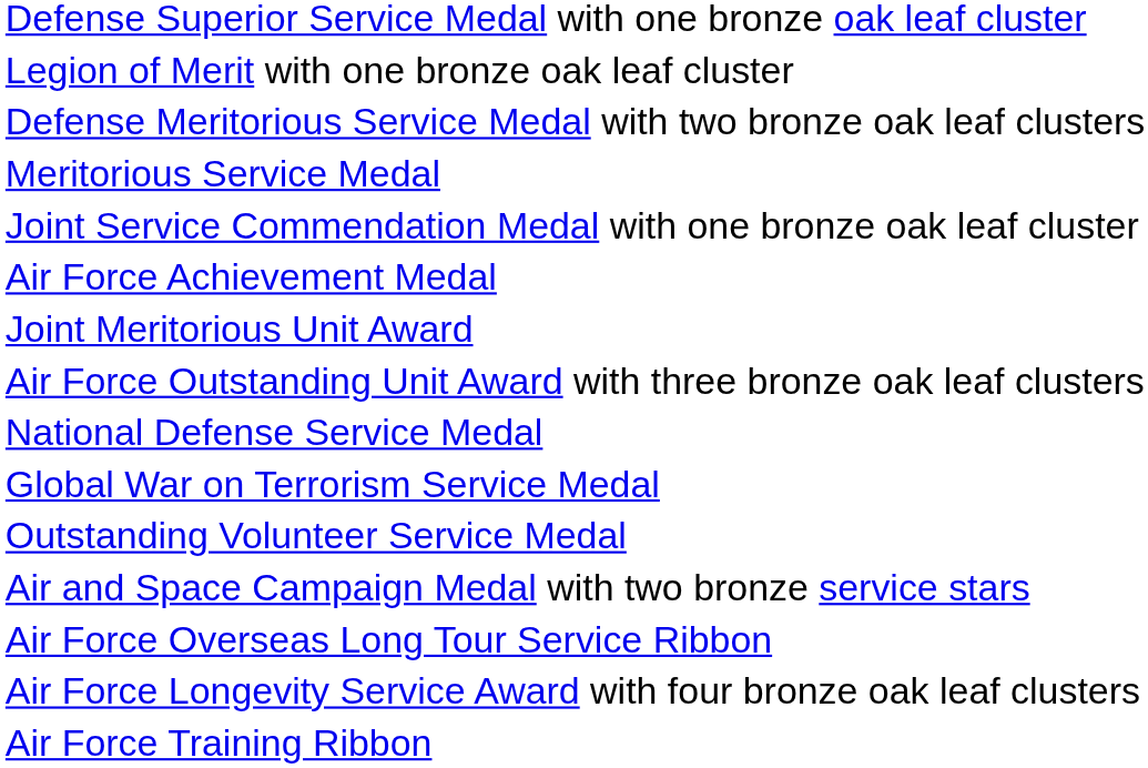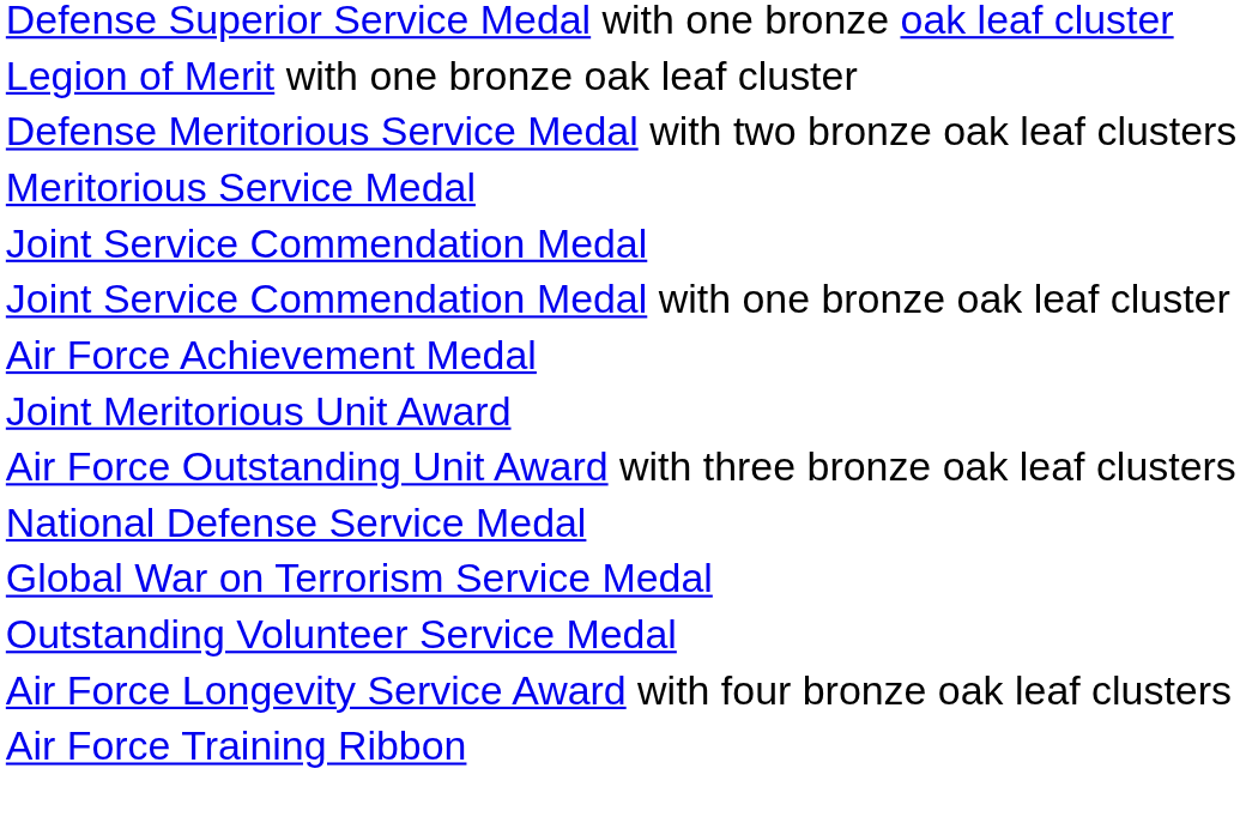+ row: Joint Service Commendation Medal
- row: Air and Space Campaign Medal with two bronze service stars
- row: Air Force Overseas Long Tour Service Ribbon
